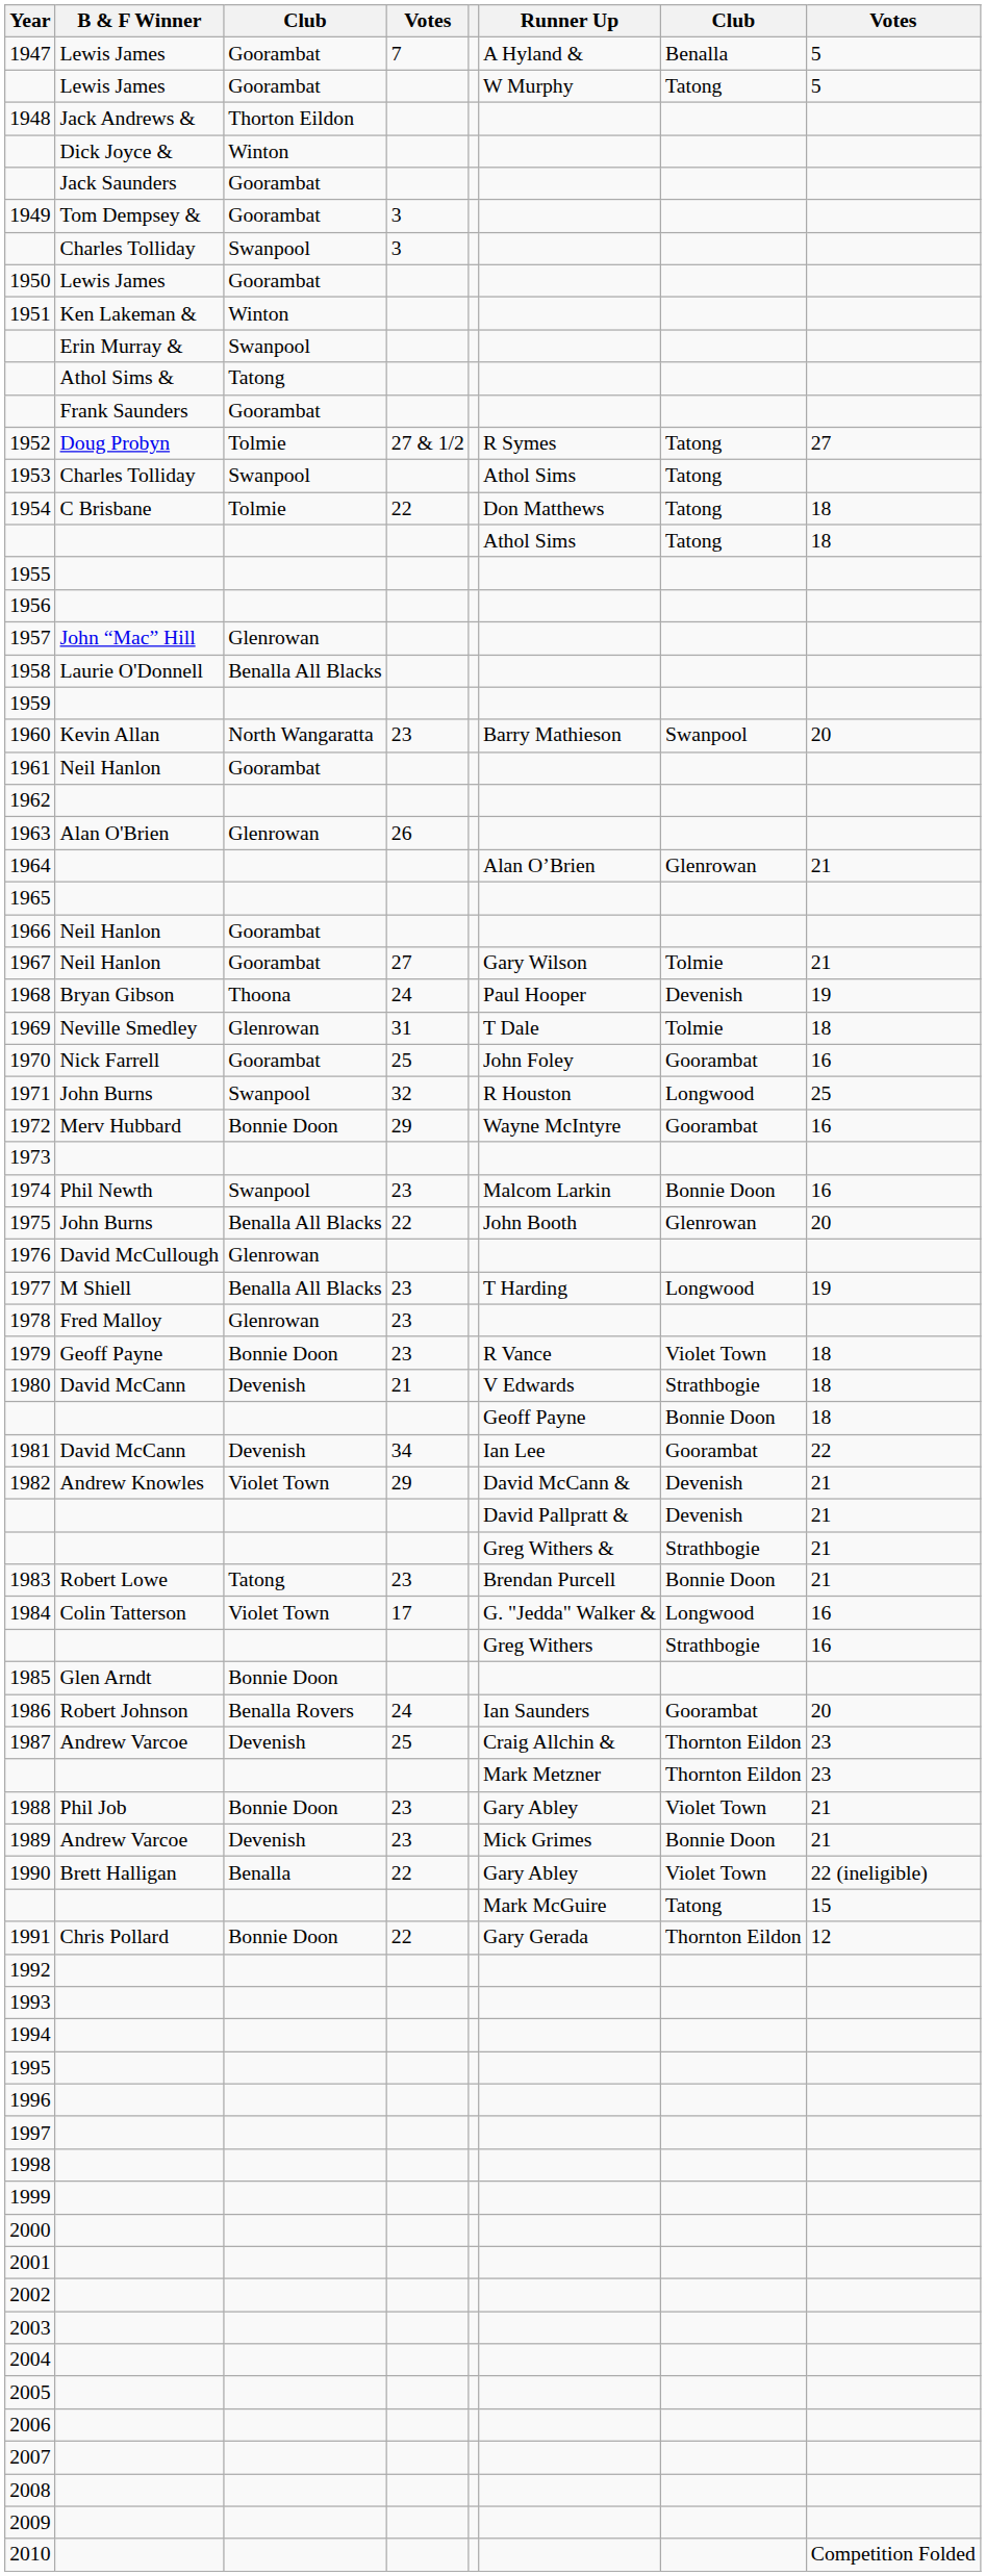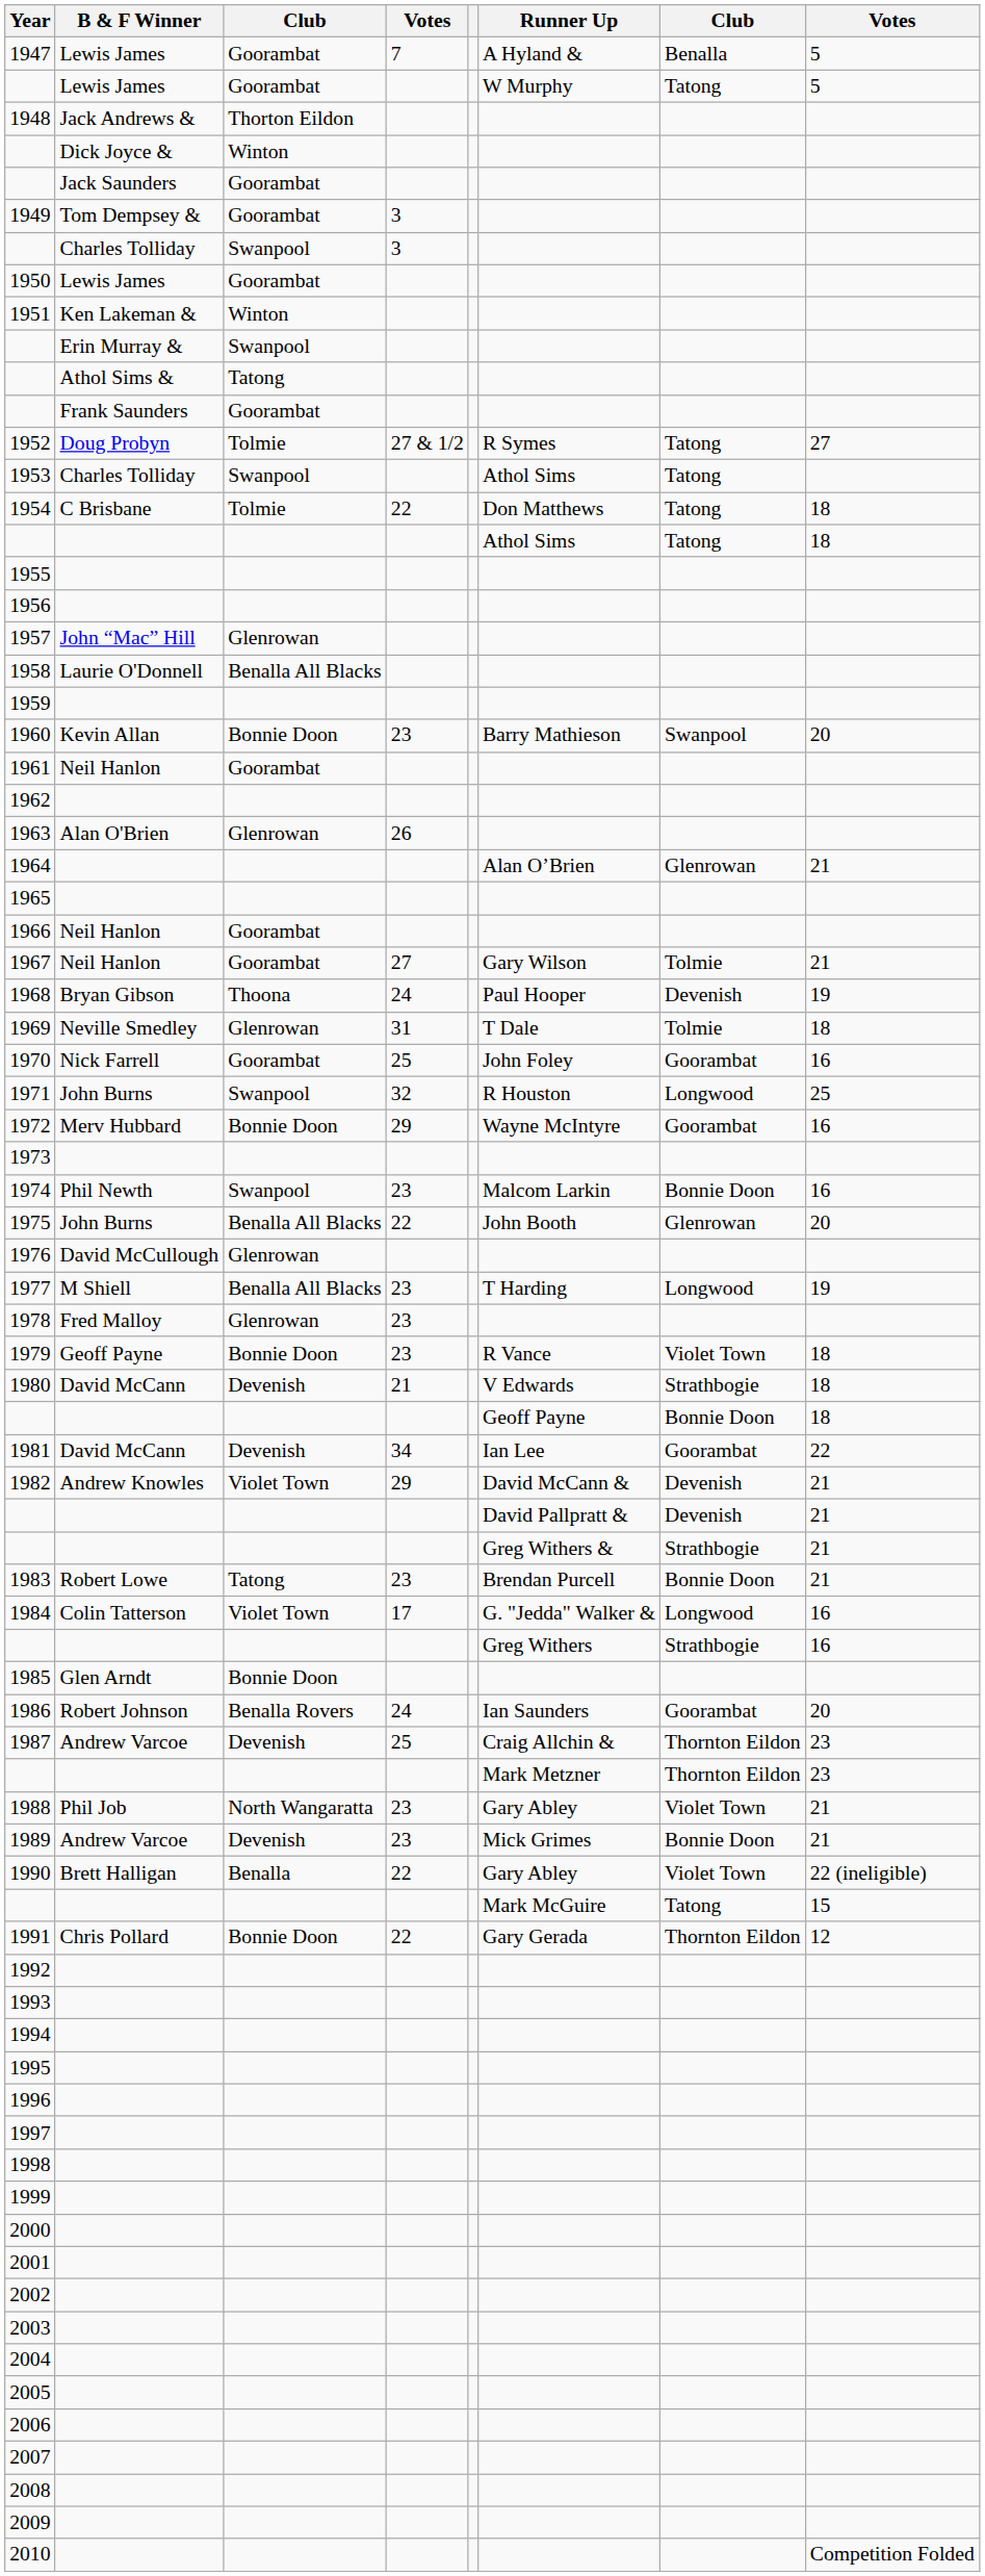1960 | column 3: North Wangaratta -> Bonnie Doon
1988 | column 3: Bonnie Doon -> North Wangaratta
